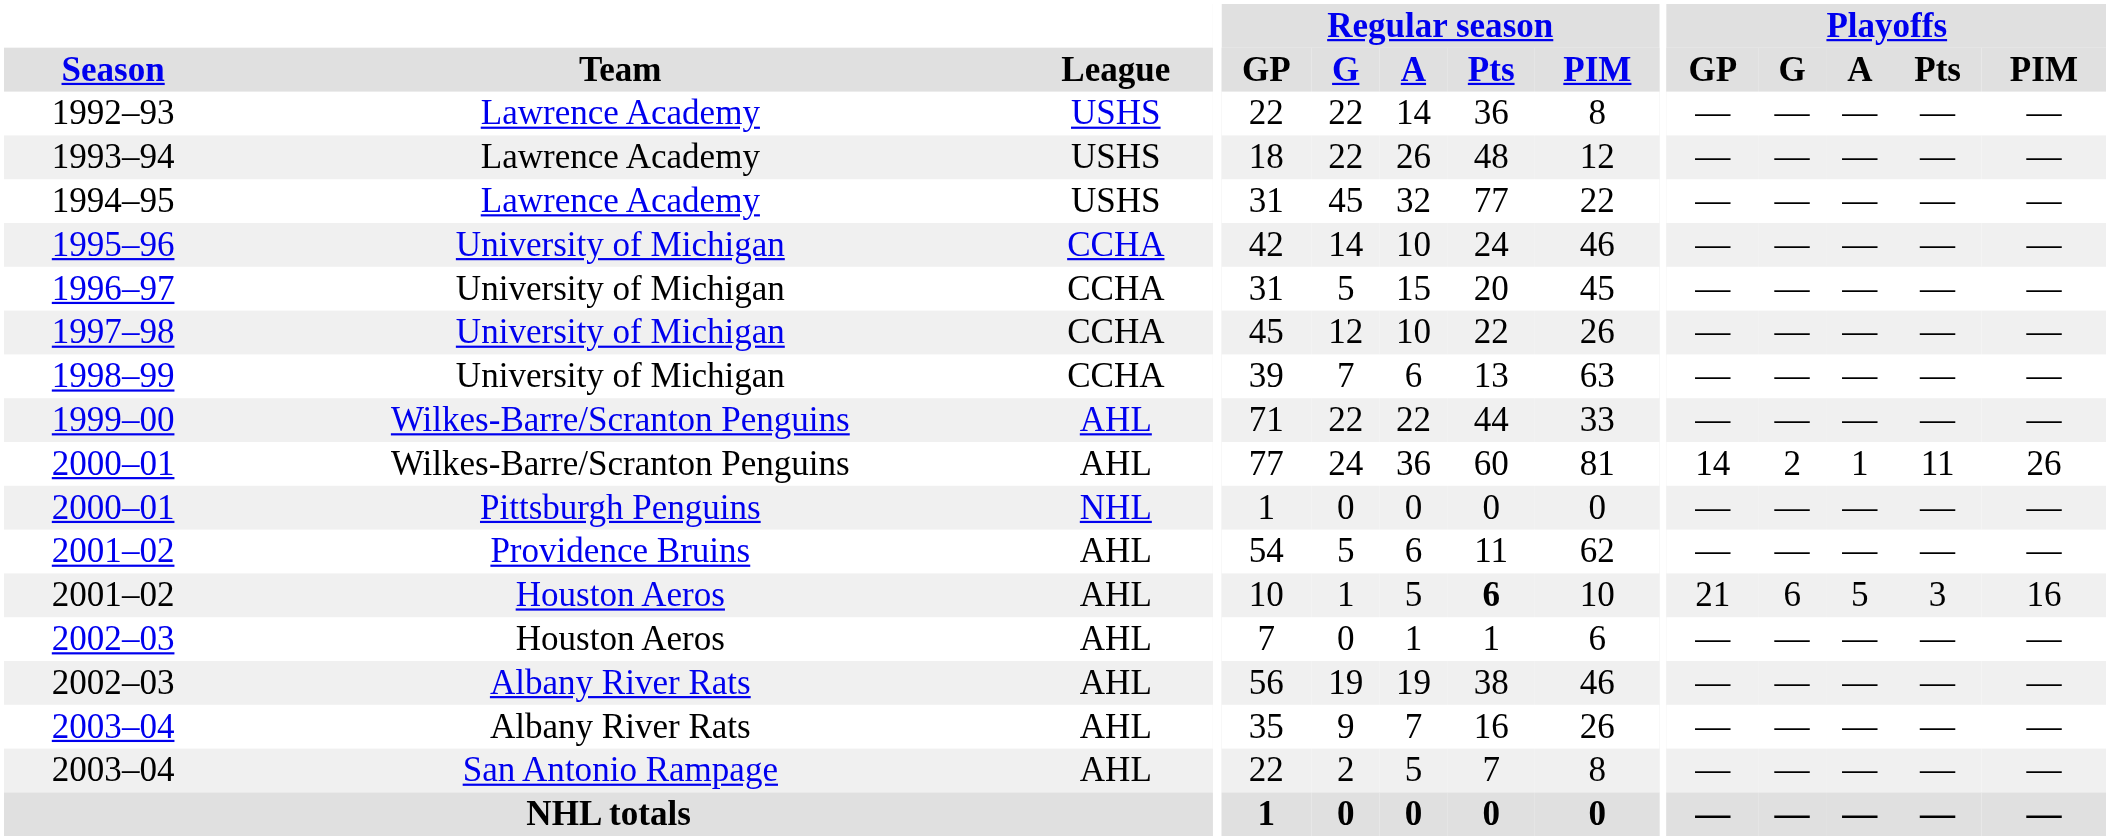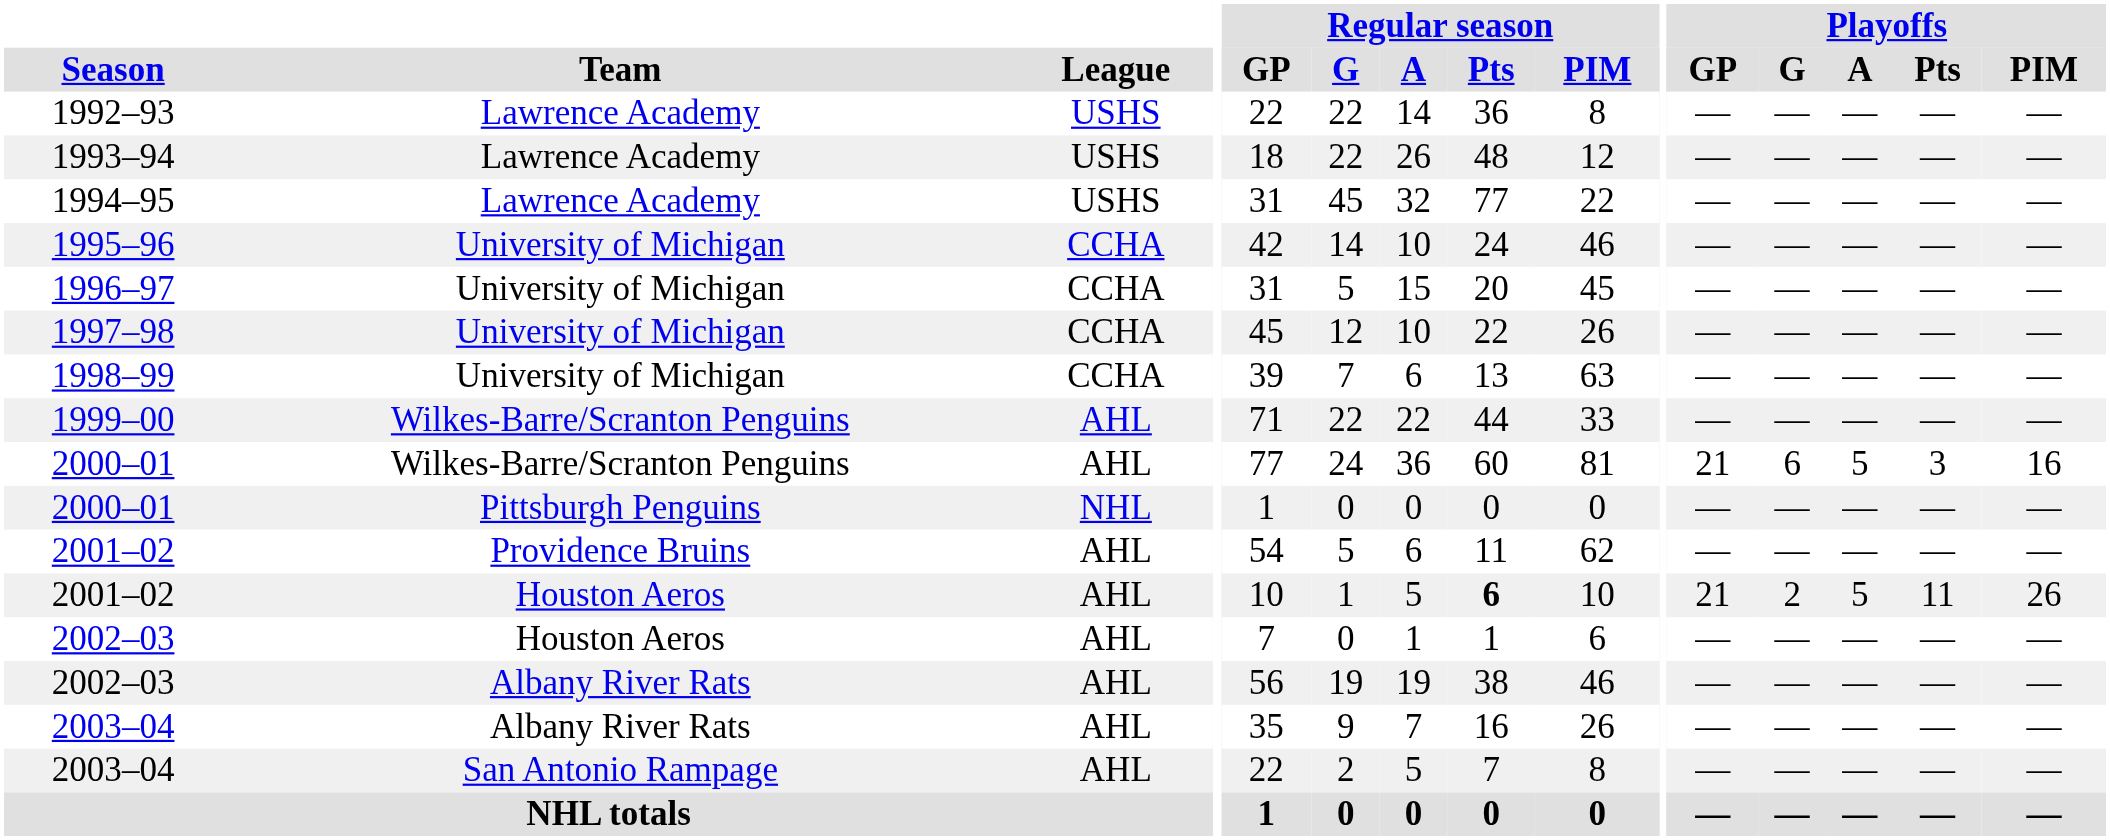2000–01 / Wilkes-Barre/Scranton Penguins | Playoffs / GP: 14 -> 21
2000–01 / Wilkes-Barre/Scranton Penguins | Playoffs / G: 2 -> 6
2000–01 / Wilkes-Barre/Scranton Penguins | Playoffs / A: 1 -> 5
2000–01 / Wilkes-Barre/Scranton Penguins | Playoffs / Pts: 11 -> 3
2000–01 / Wilkes-Barre/Scranton Penguins | Playoffs / PIM: 26 -> 16
2001–02 / Houston Aeros | Playoffs / G: 6 -> 2
2001–02 / Houston Aeros | Playoffs / Pts: 3 -> 11
2001–02 / Houston Aeros | Playoffs / PIM: 16 -> 26
